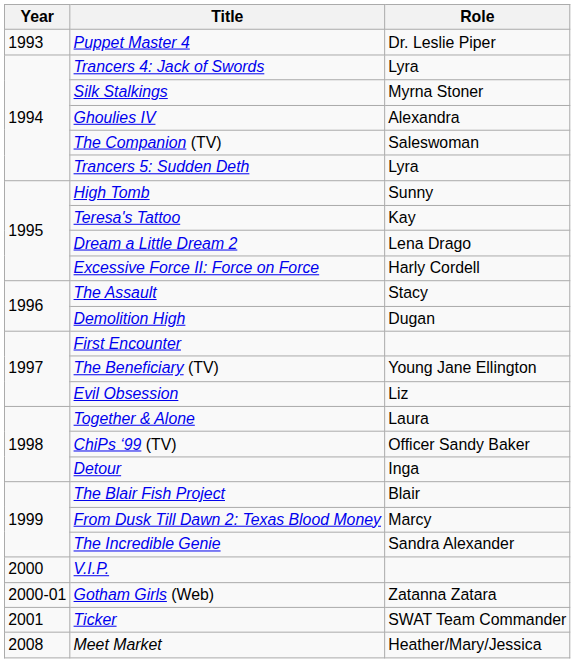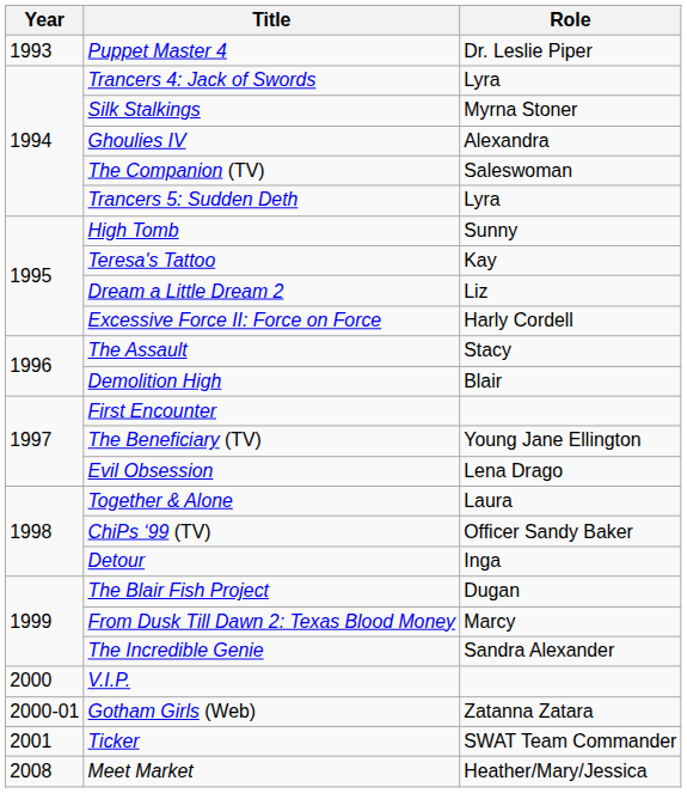Dream a Little Dream 2 | Role: Lena Drago -> Liz
Demolition High | Role: Dugan -> Blair
Evil Obsession | Role: Liz -> Lena Drago
The Blair Fish Project | Role: Blair -> Dugan
